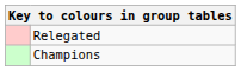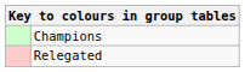rows swapped: Champions <-> Relegated
